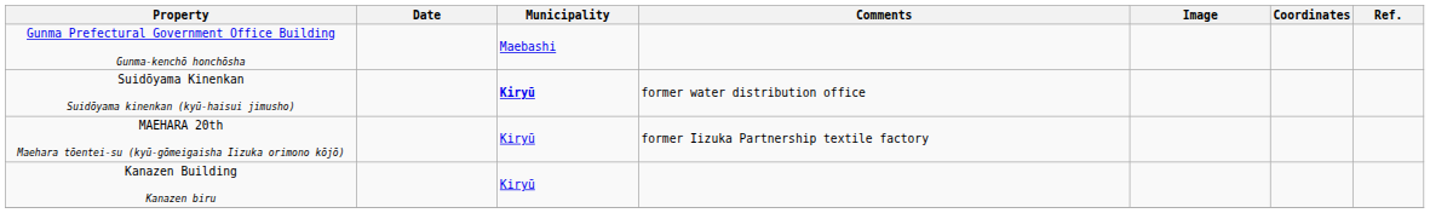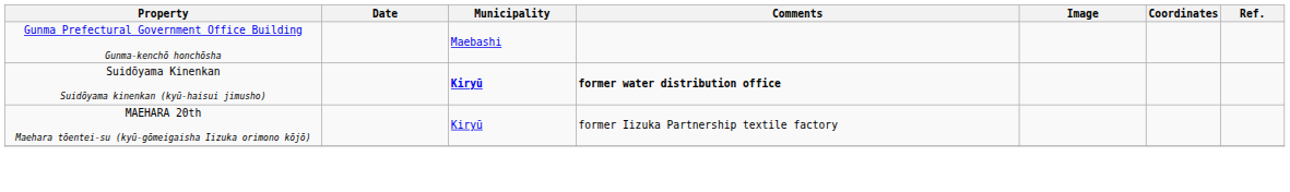Suidōyama Kinenkan Suidōyama kinenkan (kyū-haisui jimusho) | Comments: normal -> bold
- row: Kanazen Building Kanazen biru | Kiryū
